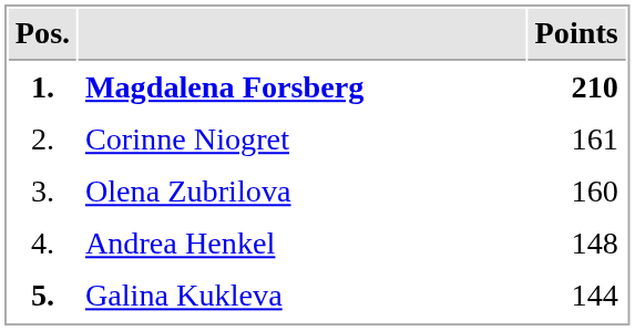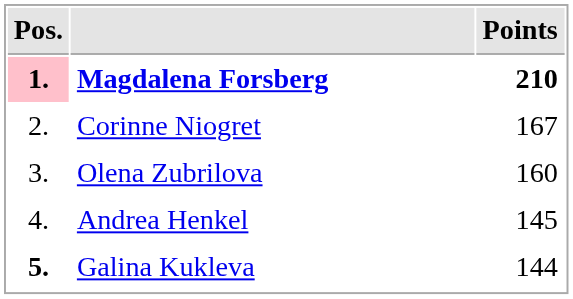Magdalena Forsberg | Pos.: no background -> pink background
Corinne Niogret | Points: 161 -> 167
Andrea Henkel | Points: 148 -> 145
